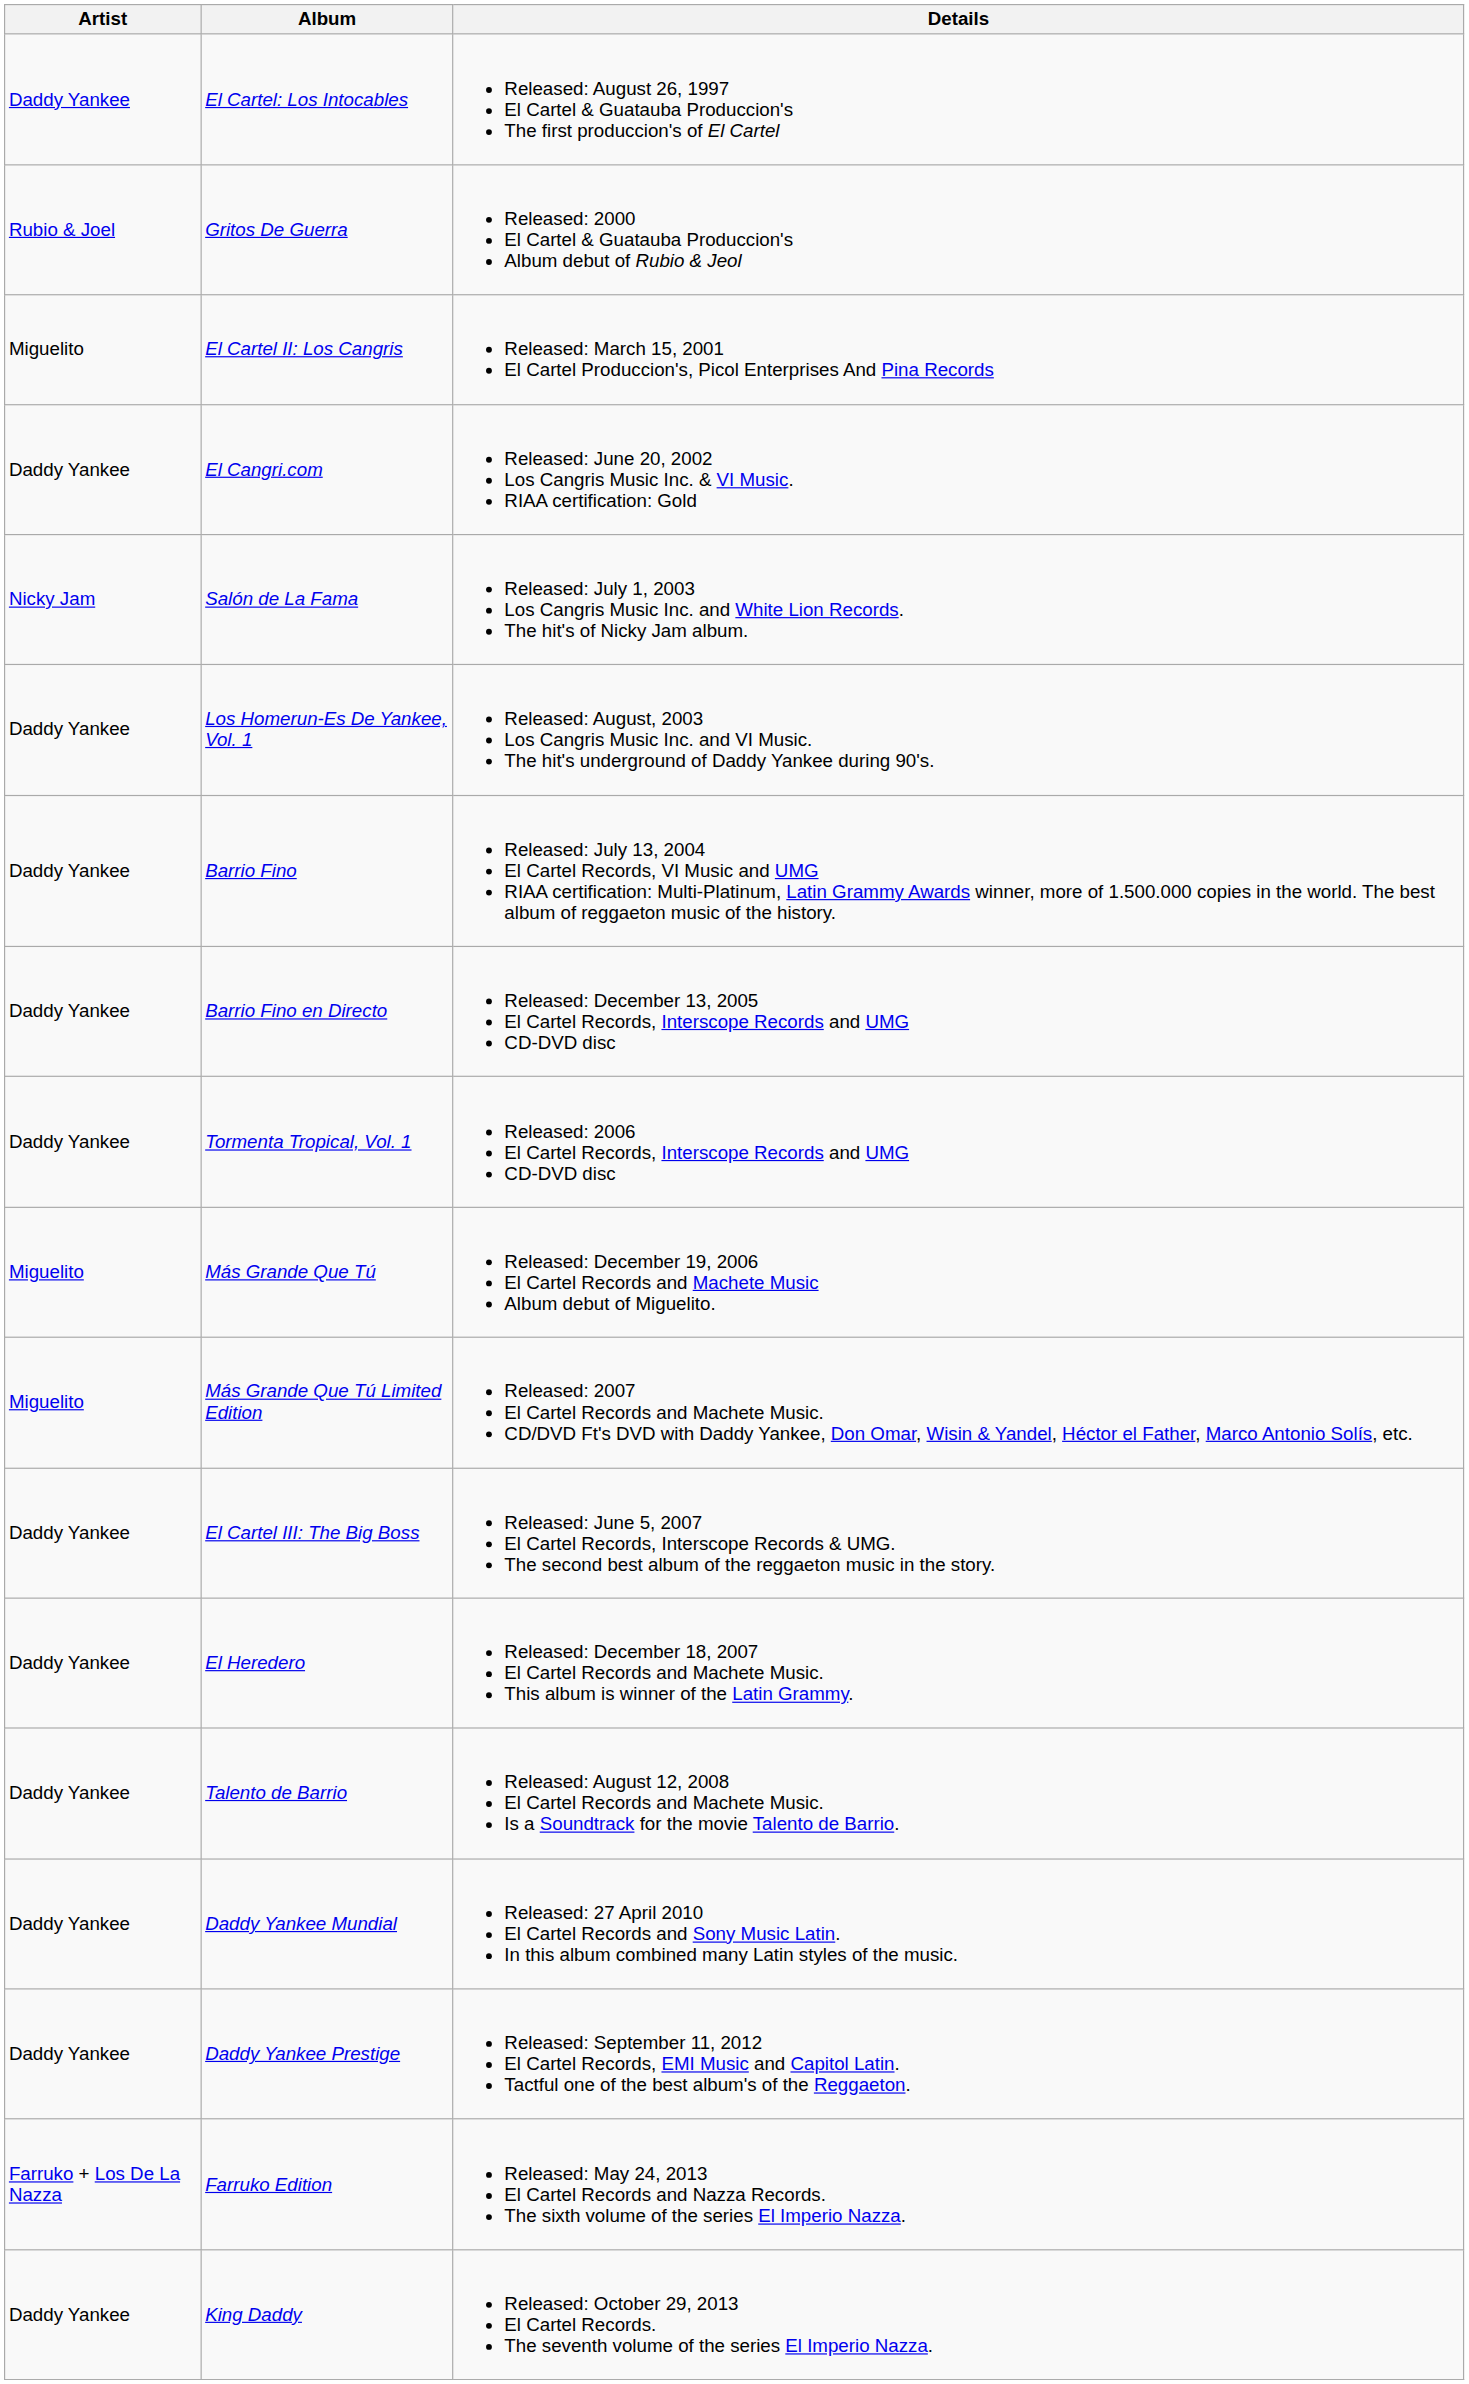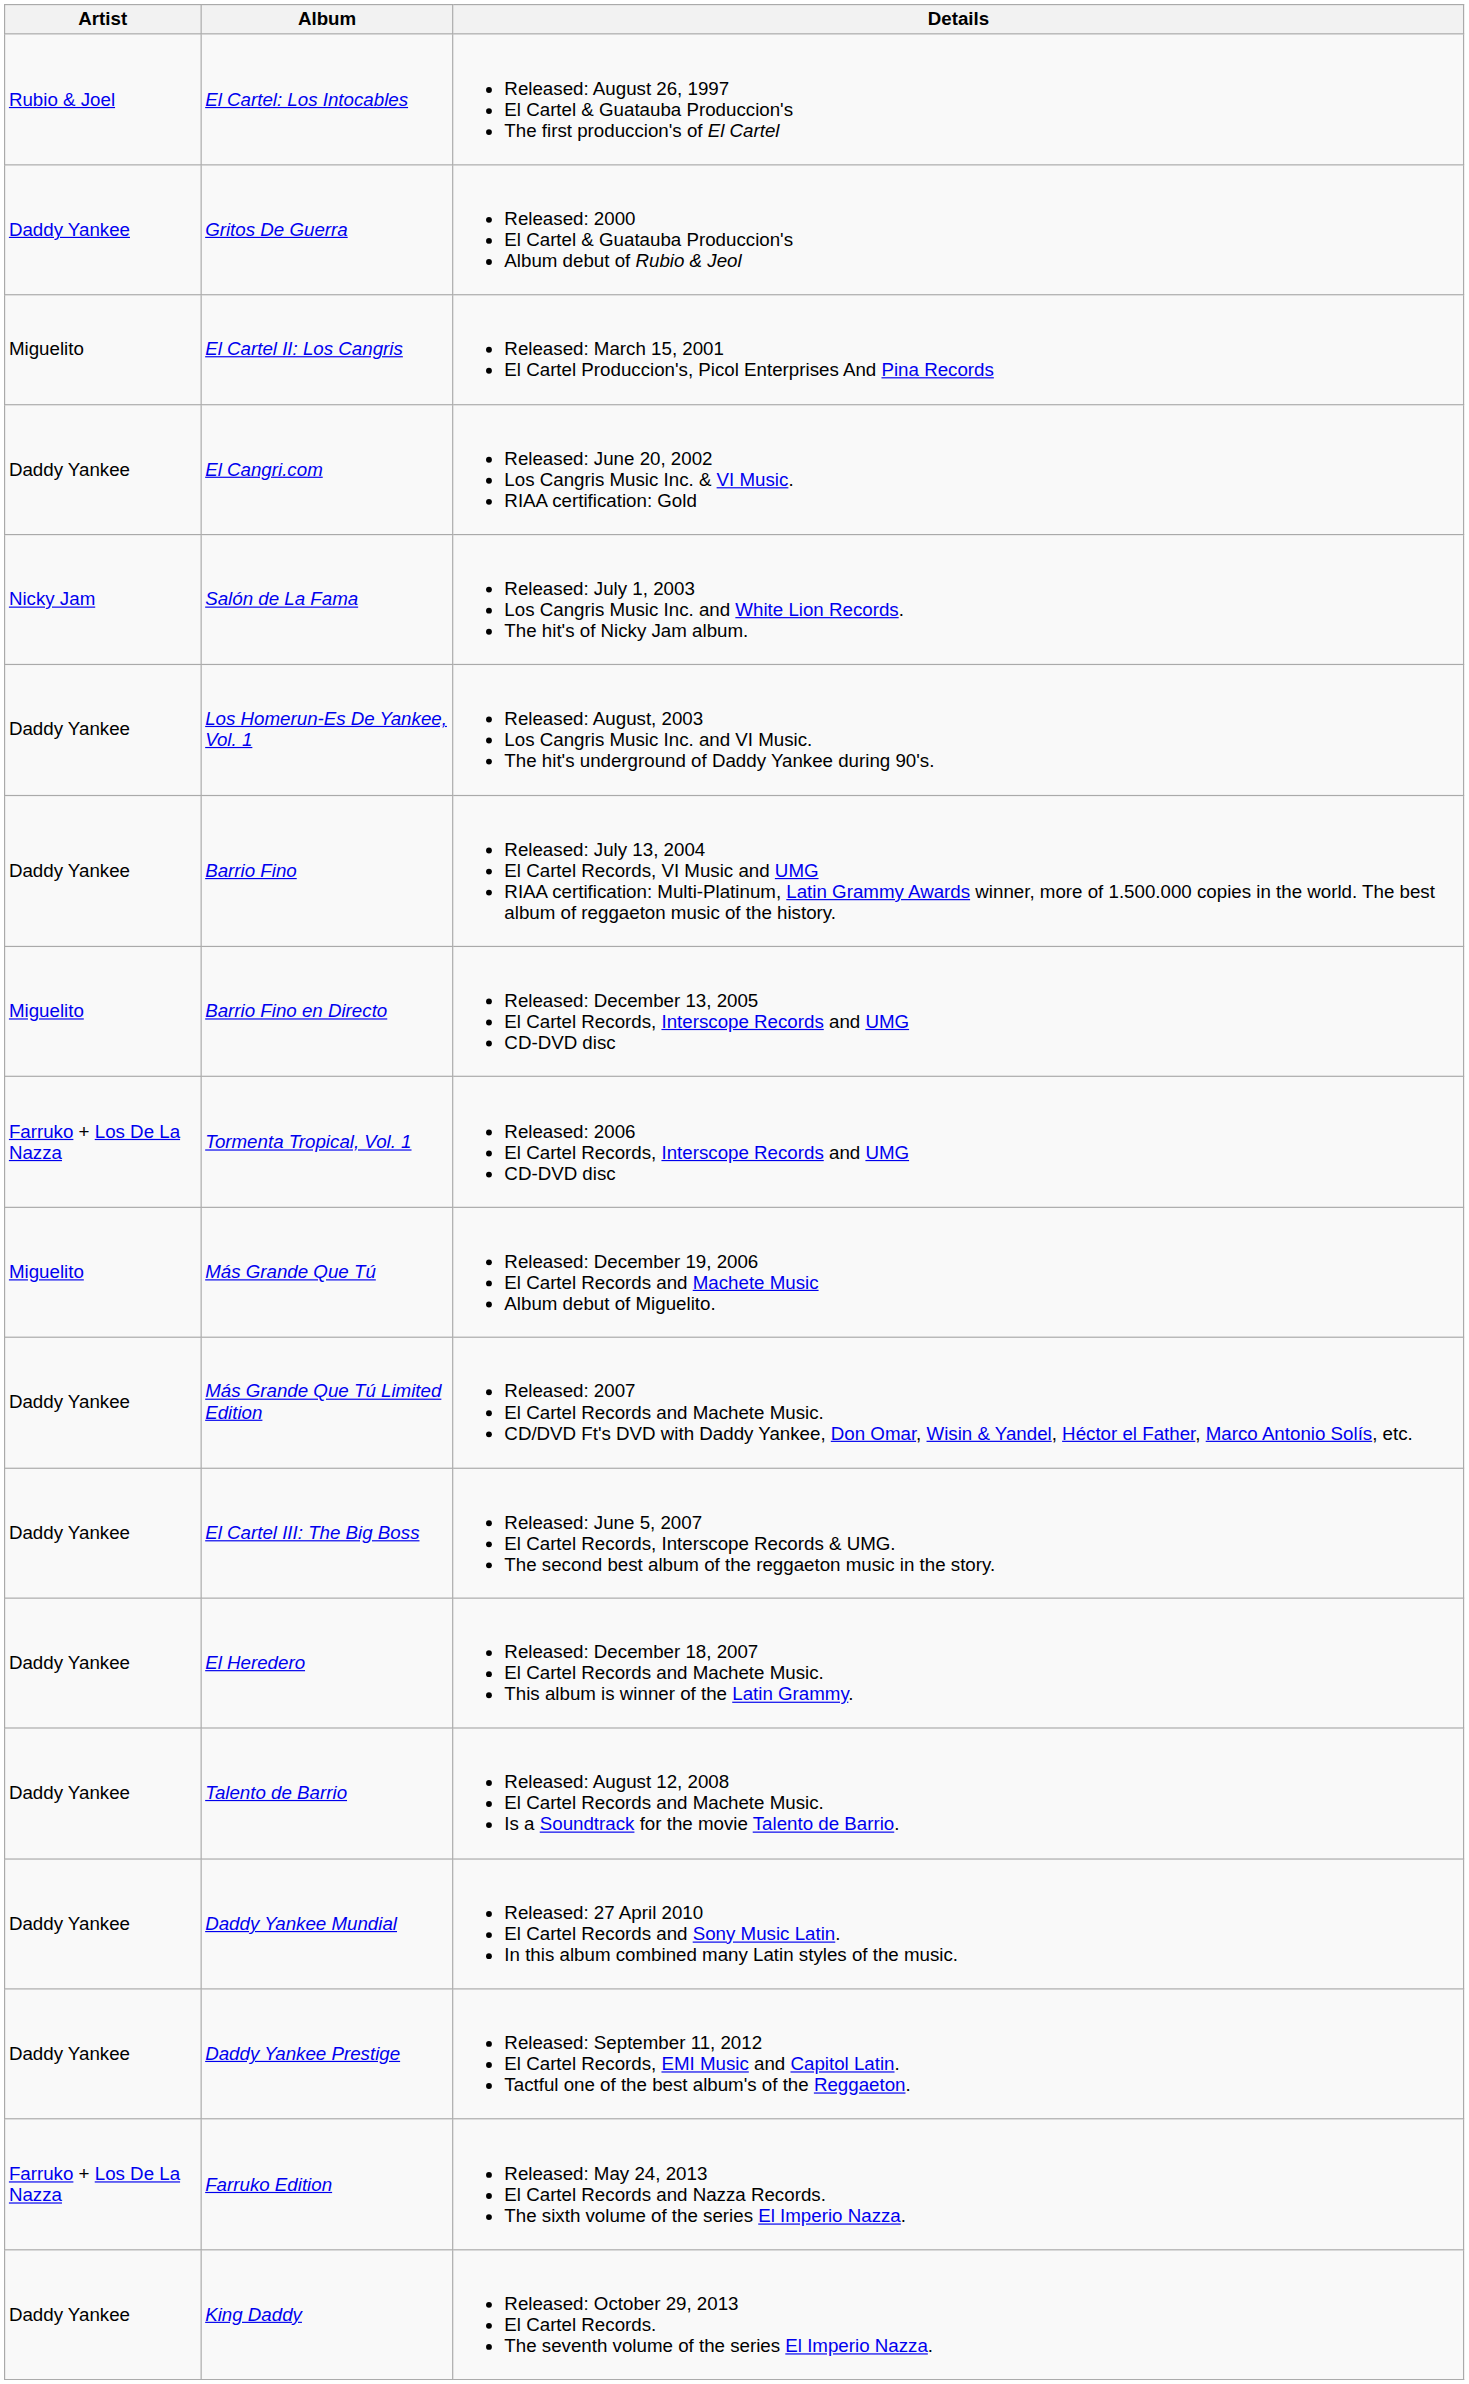El Cartel: Los Intocables | Artist: Daddy Yankee -> Rubio & Joel
Gritos De Guerra | Artist: Rubio & Joel -> Daddy Yankee
Barrio Fino en Directo | Artist: Daddy Yankee -> Miguelito
Tormenta Tropical, Vol. 1 | Artist: Daddy Yankee -> Farruko + Los De La Nazza
Más Grande Que Tú Limited Edition | Artist: Miguelito -> Daddy Yankee
